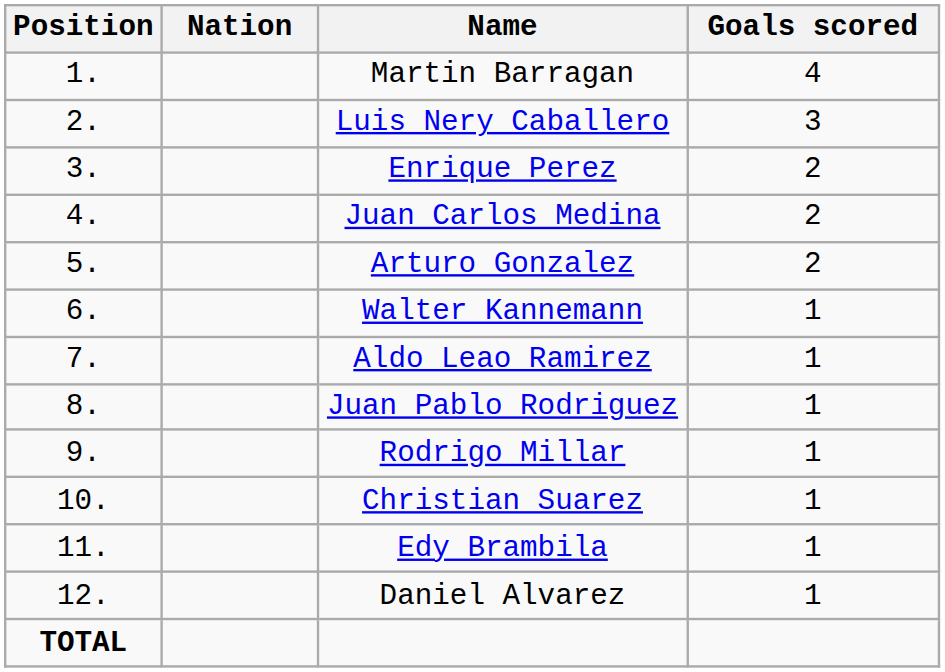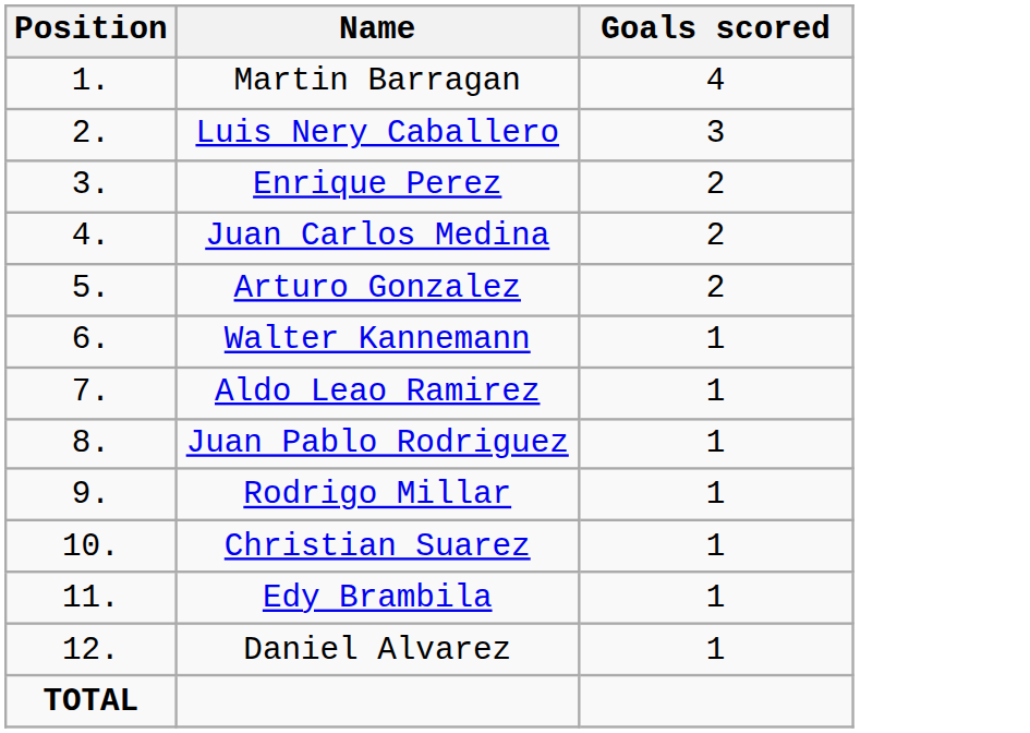- column: Nation
